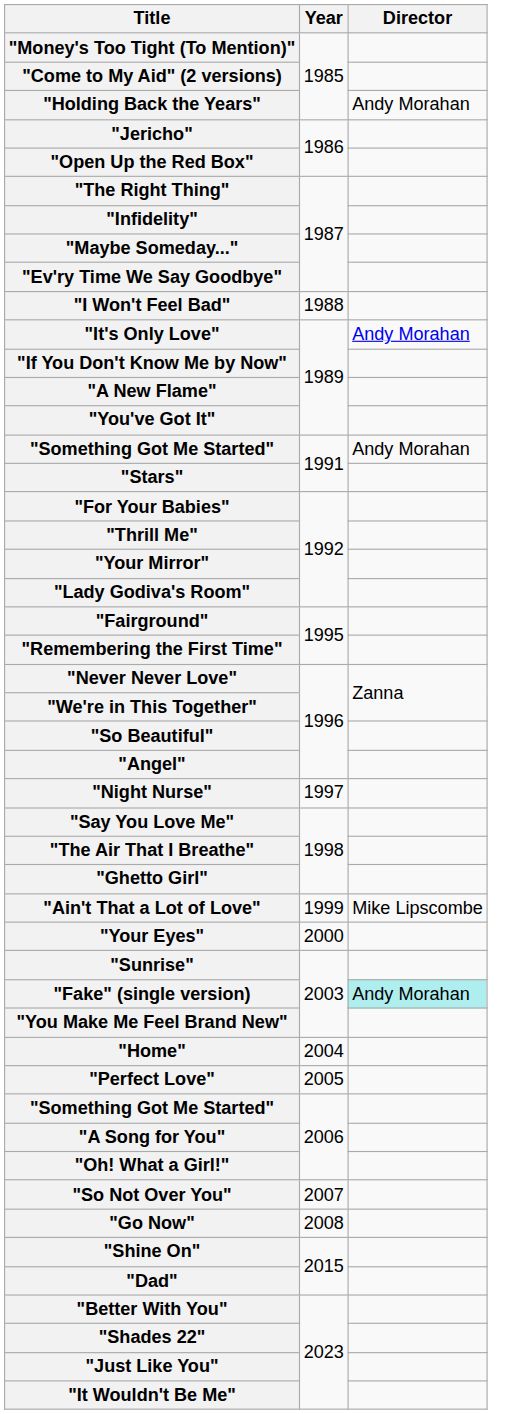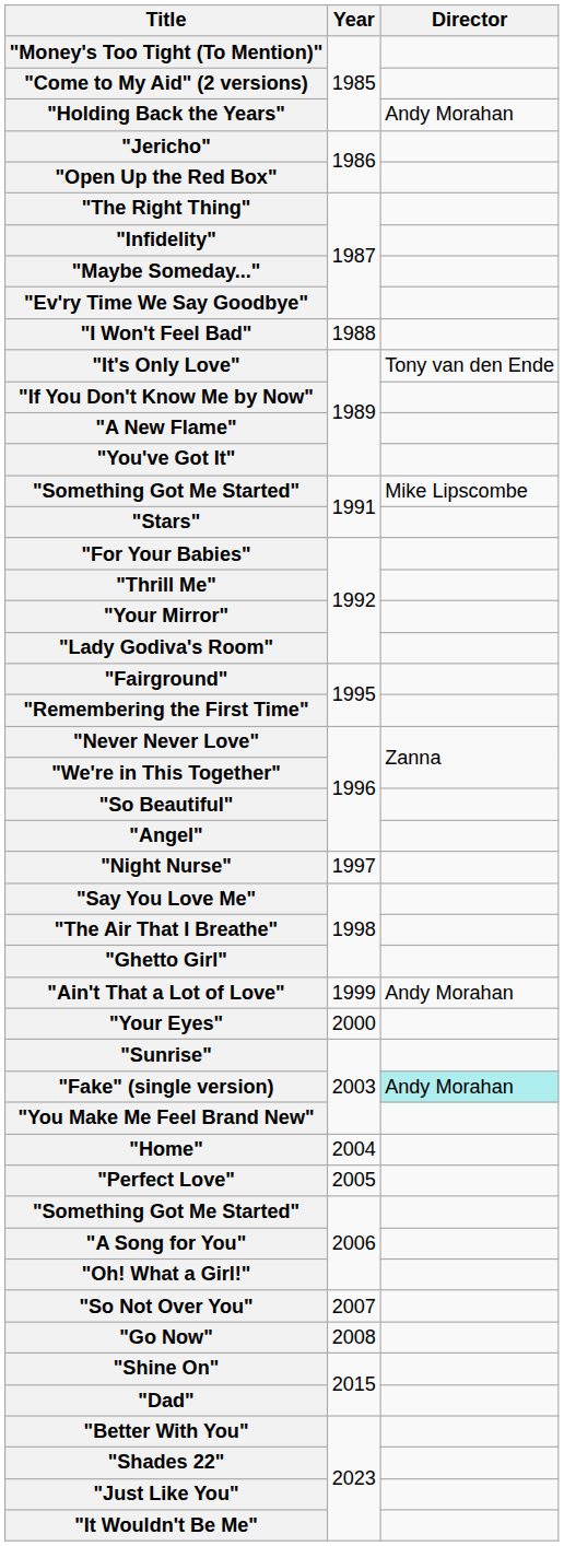"It's Only Love" | Director: Andy Morahan -> Tony van den Ende
"Something Got Me Started" / 1991 | Director: Andy Morahan -> Mike Lipscombe
"Ain't That a Lot of Love" | Director: Mike Lipscombe -> Andy Morahan
